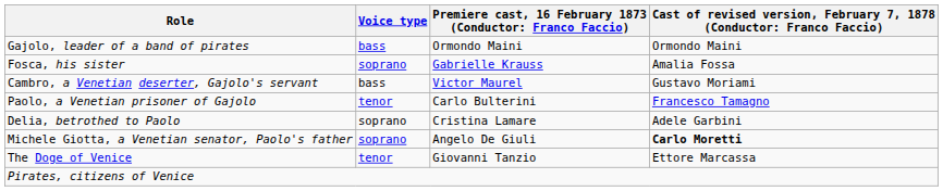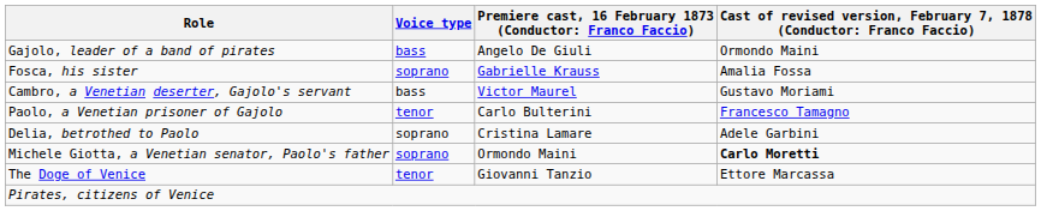Gajolo, leader of a band of pirates | column 3: Ormondo Maini -> Angelo De Giuli
Michele Giotta, a Venetian senator, Paolo's father | column 3: Angelo De Giuli -> Ormondo Maini
